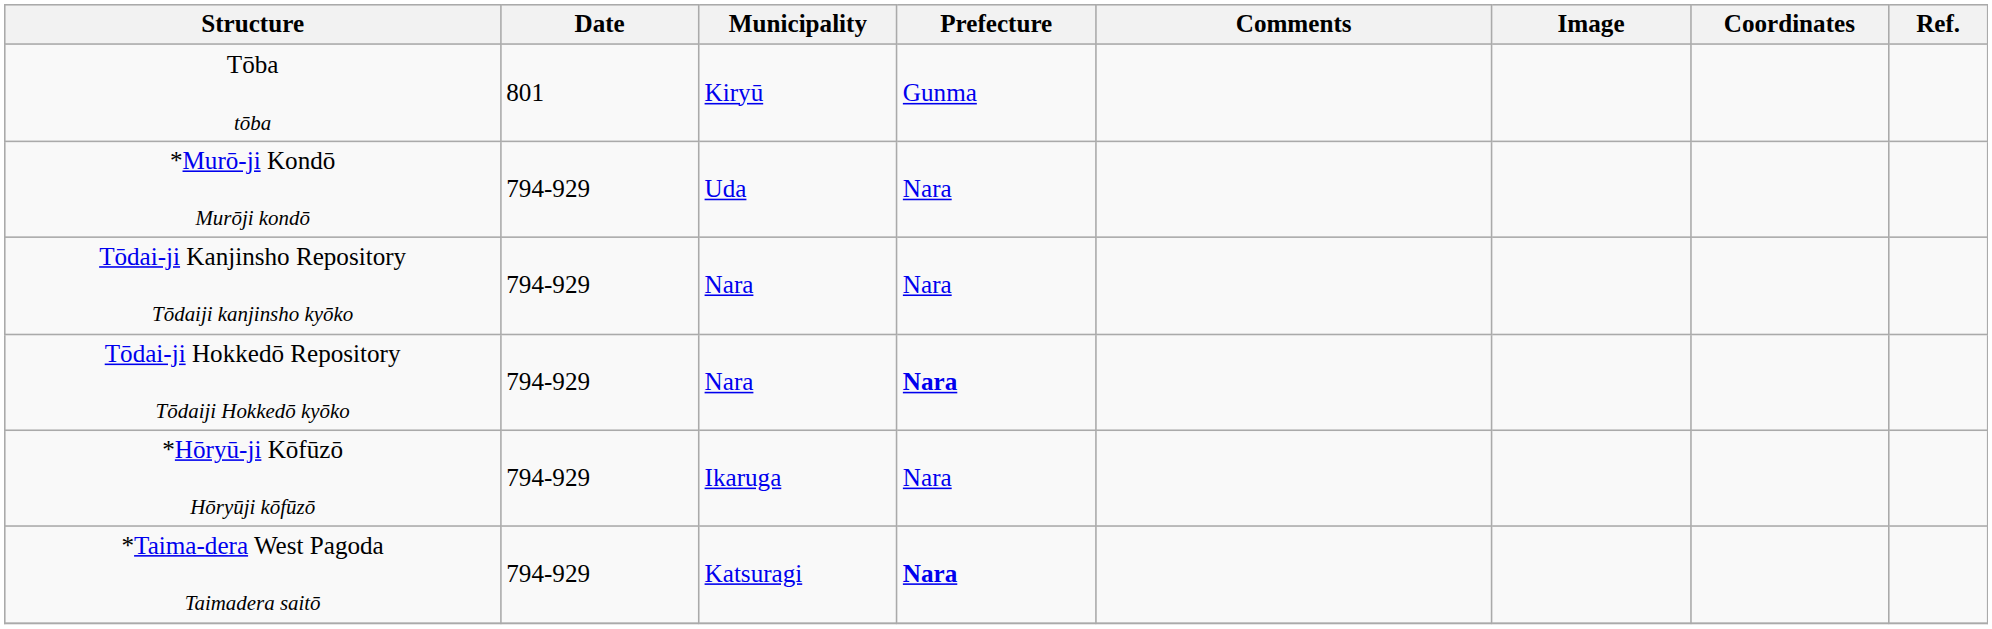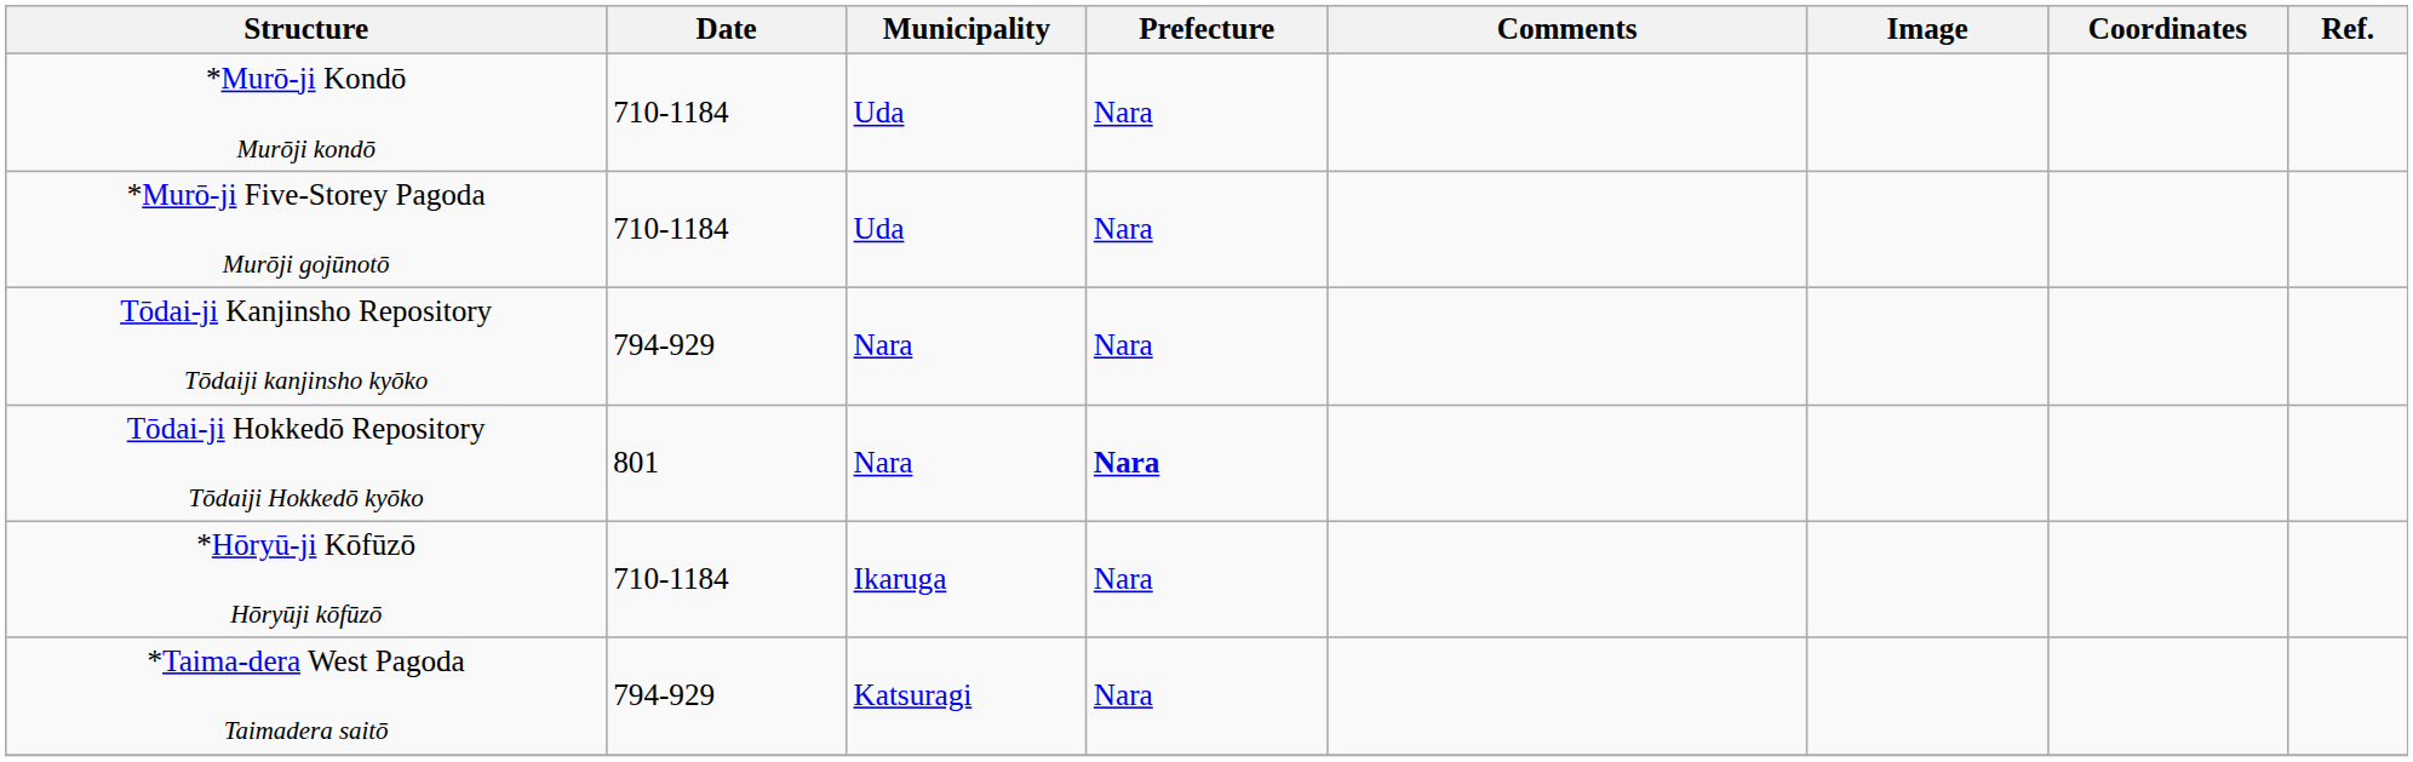- row: Tōba tōba | 801 | Kiryū | Gunma
*Murō-ji Kondō Murōji kondō | Date: 794-929 -> 710-1184
+ row: *Murō-ji Five-Storey Pagoda Murōji gojūnotō | 710-1184 | Uda | Nara
Tōdai-ji Hokkedō Repository Tōdaiji Hokkedō kyōko | Date: 794-929 -> 801
*Hōryū-ji Kōfūzō Hōryūji kōfūzō | Date: 794-929 -> 710-1184
*Taima-dera West Pagoda Taimadera saitō | Prefecture: bold -> normal
